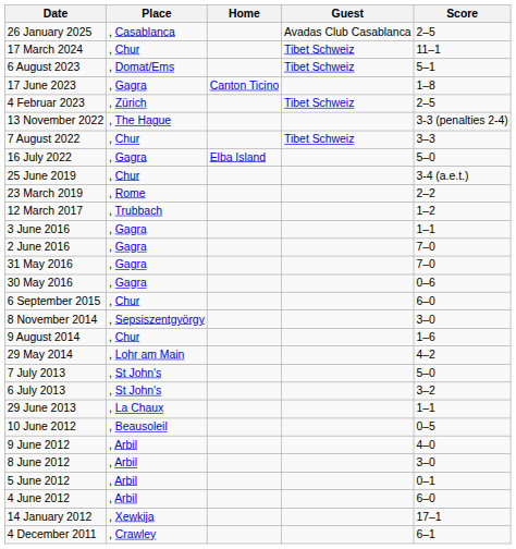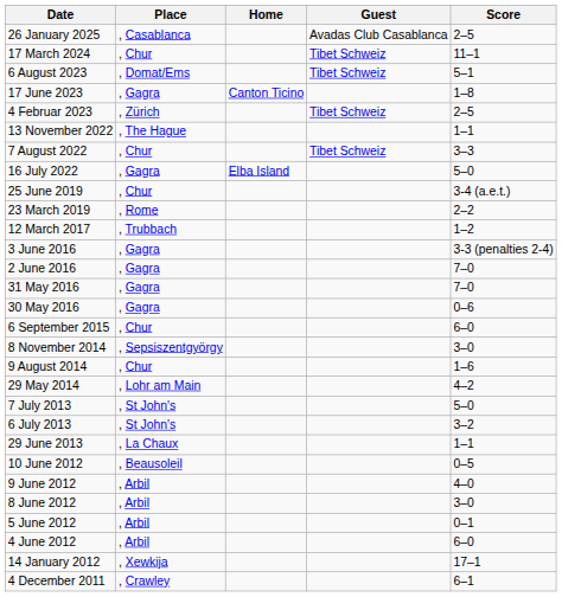13 November 2022 | Score: 3-3 (penalties 2-4) -> 1–1
3 June 2016 | Score: 1–1 -> 3-3 (penalties 2-4)
